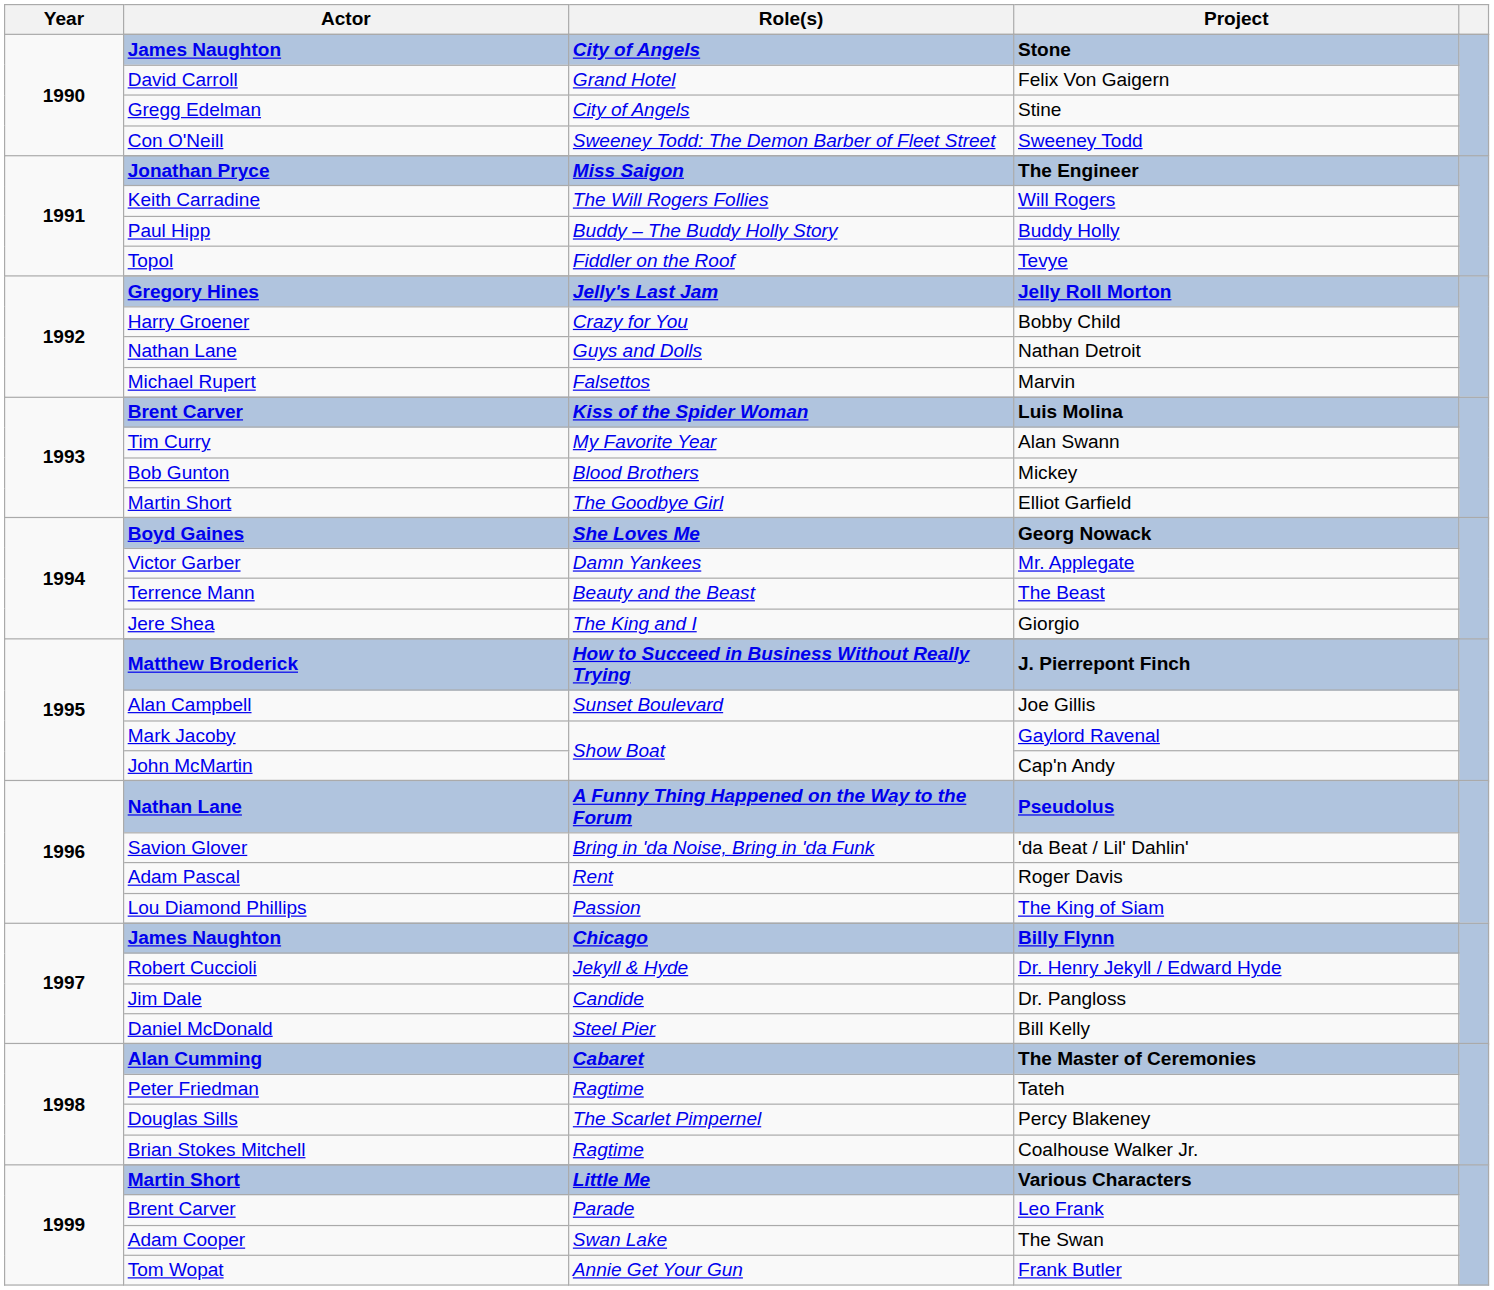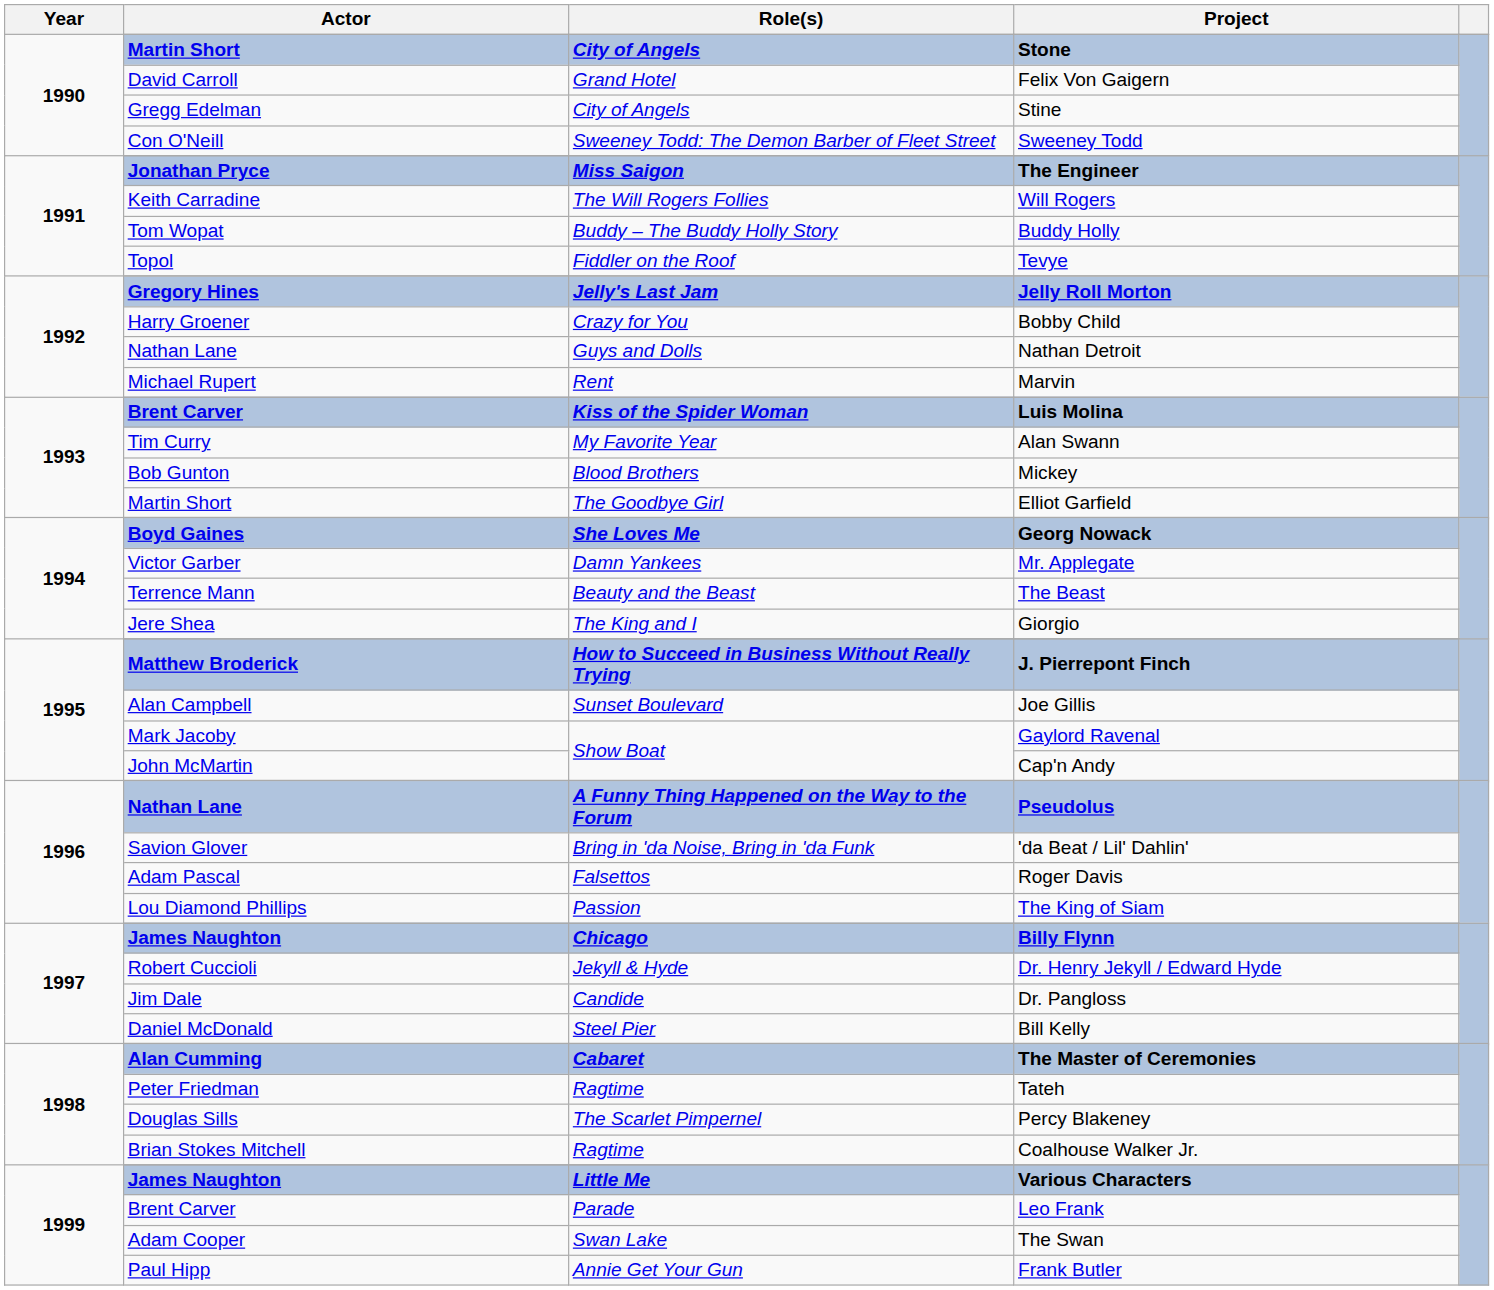Stone | Actor: James Naughton -> Martin Short
Buddy Holly | Actor: Paul Hipp -> Tom Wopat
Marvin | Role(s): Falsettos -> Rent
Roger Davis | Role(s): Rent -> Falsettos
Various Characters | Actor: Martin Short -> James Naughton
Frank Butler | Actor: Tom Wopat -> Paul Hipp
